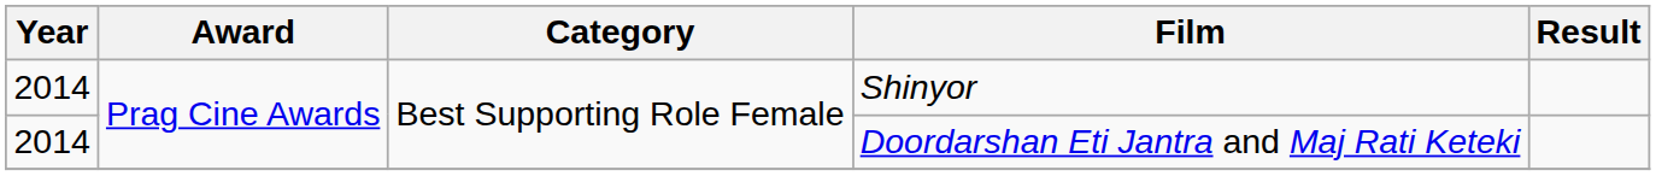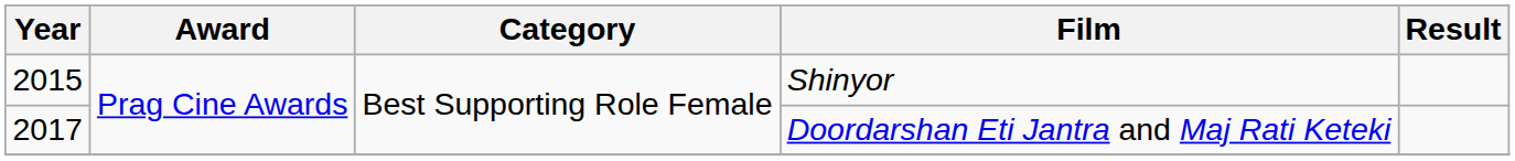Shinyor | Year: 2014 -> 2015
Doordarshan Eti Jantra and Maj Rati Keteki | Year: 2014 -> 2017
